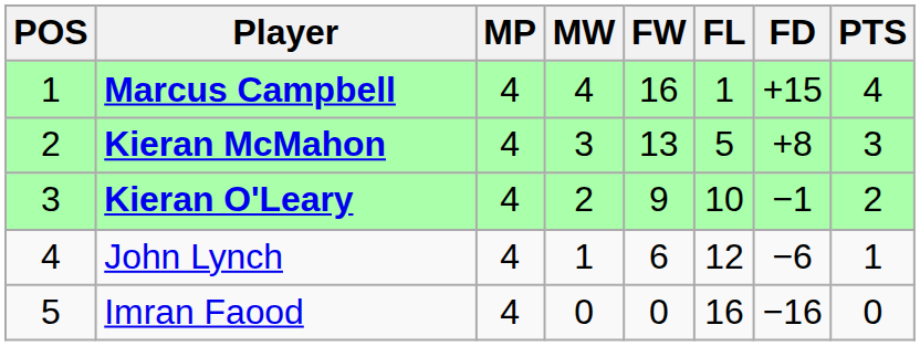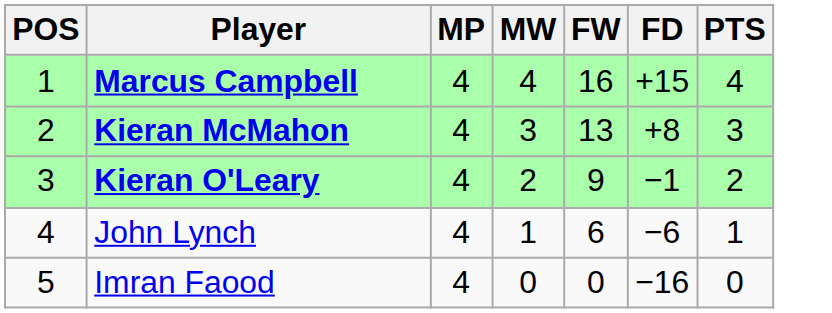- column: FL | 1 | 5 | 10 | 12 | 16
